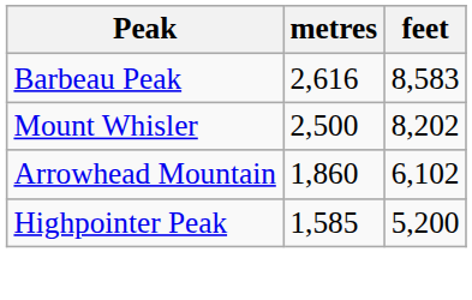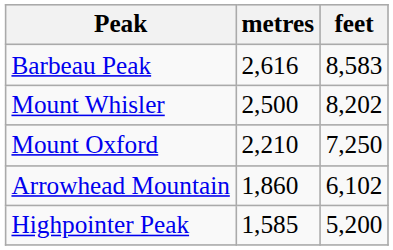+ row: Mount Oxford | 2,210 | 7,250
